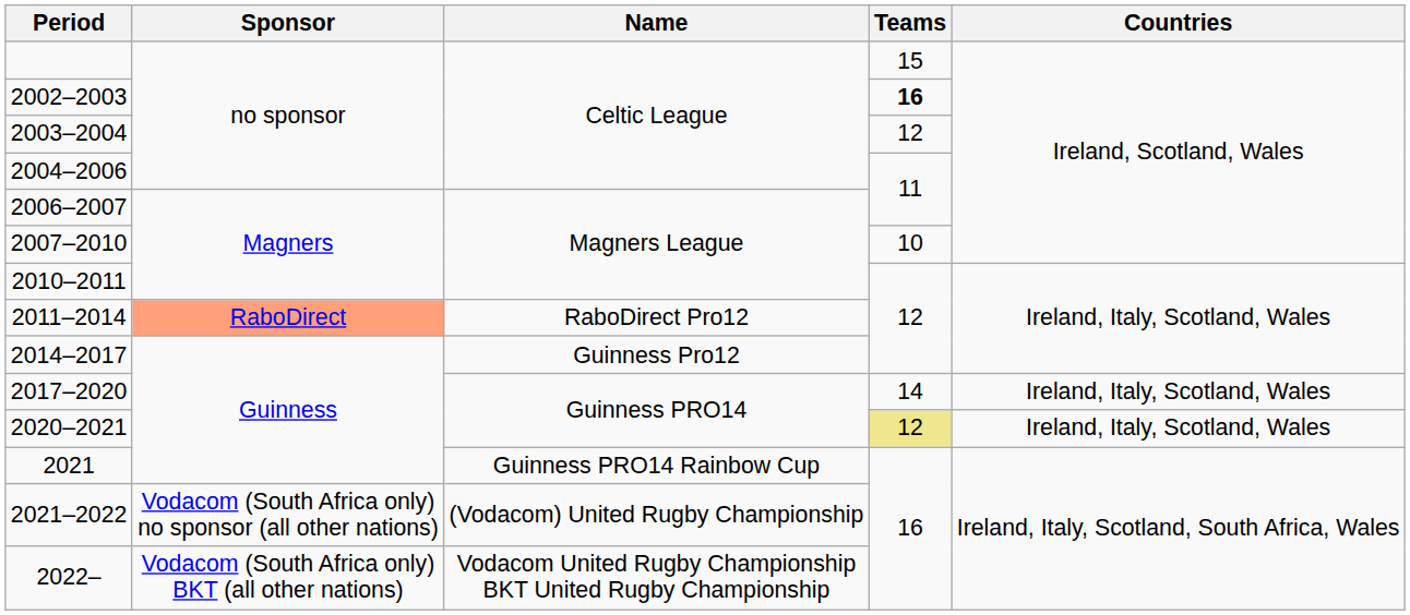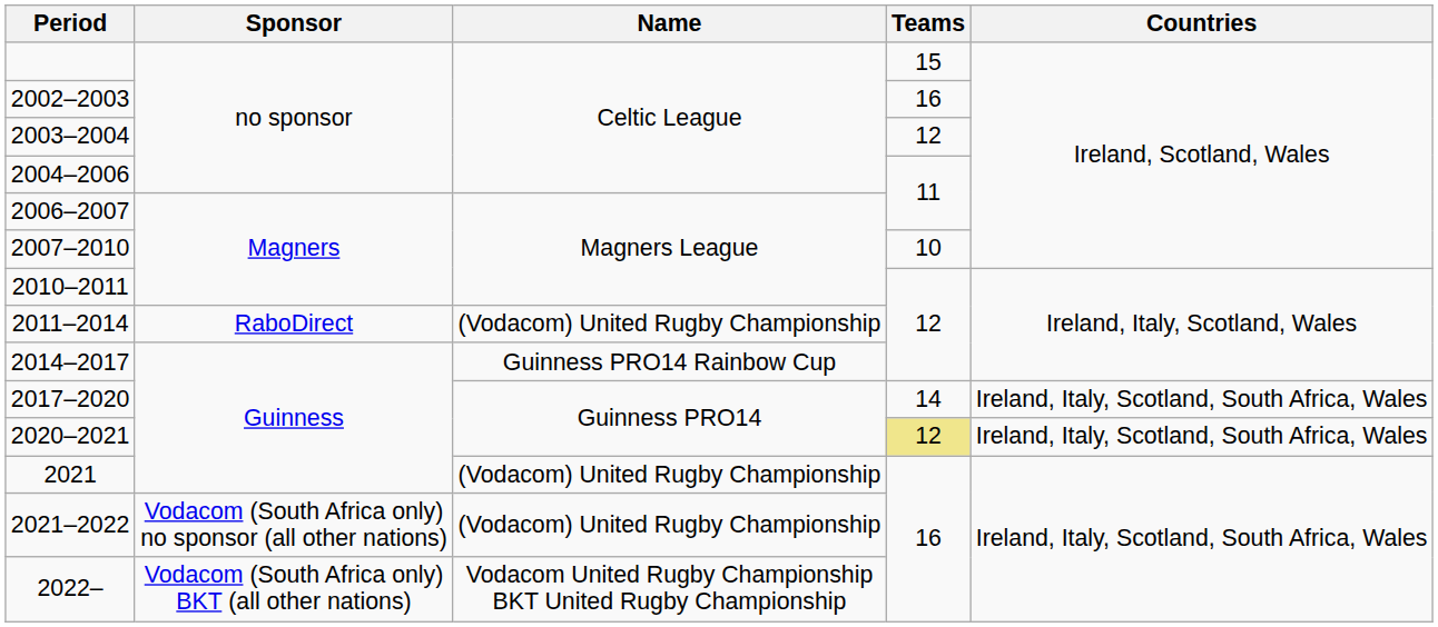2002–2003 | Teams: bold -> normal
2011–2014 | Sponsor: lightsalmon background -> no background
2011–2014 | Name: RaboDirect Pro12 -> (Vodacom) United Rugby Championship
2014–2017 | Name: Guinness Pro12 -> Guinness PRO14 Rainbow Cup
2017–2020 | Countries: Ireland, Italy, Scotland, Wales -> Ireland, Italy, Scotland, South Africa, Wales
2020–2021 | Countries: Ireland, Italy, Scotland, Wales -> Ireland, Italy, Scotland, South Africa, Wales
2021 | Name: Guinness PRO14 Rainbow Cup -> (Vodacom) United Rugby Championship
